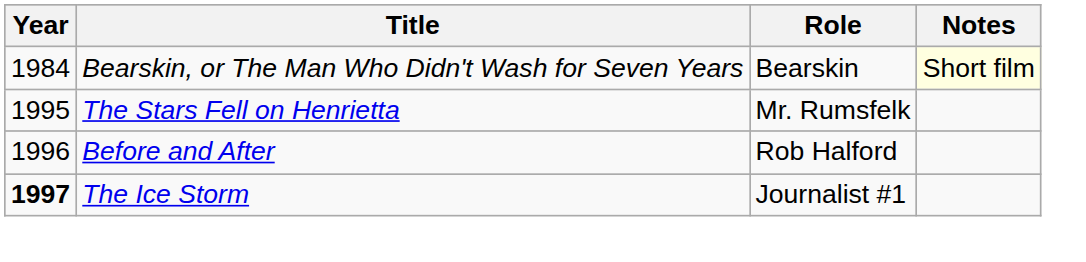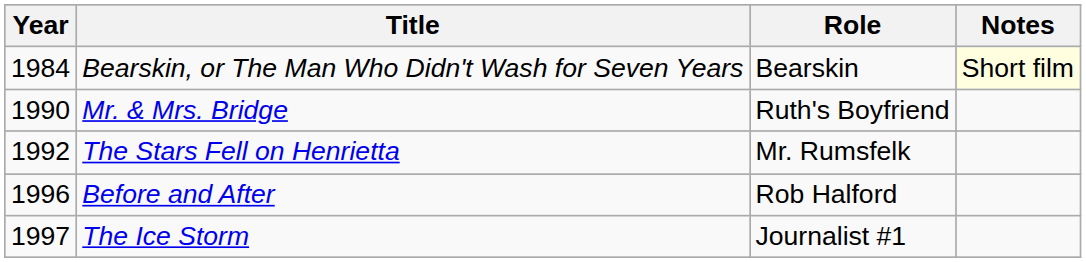+ row: 1990 | Mr. & Mrs. Bridge | Ruth's Boyfriend
The Stars Fell on Henrietta | Year: 1995 -> 1992
The Ice Storm | Year: bold -> normal
